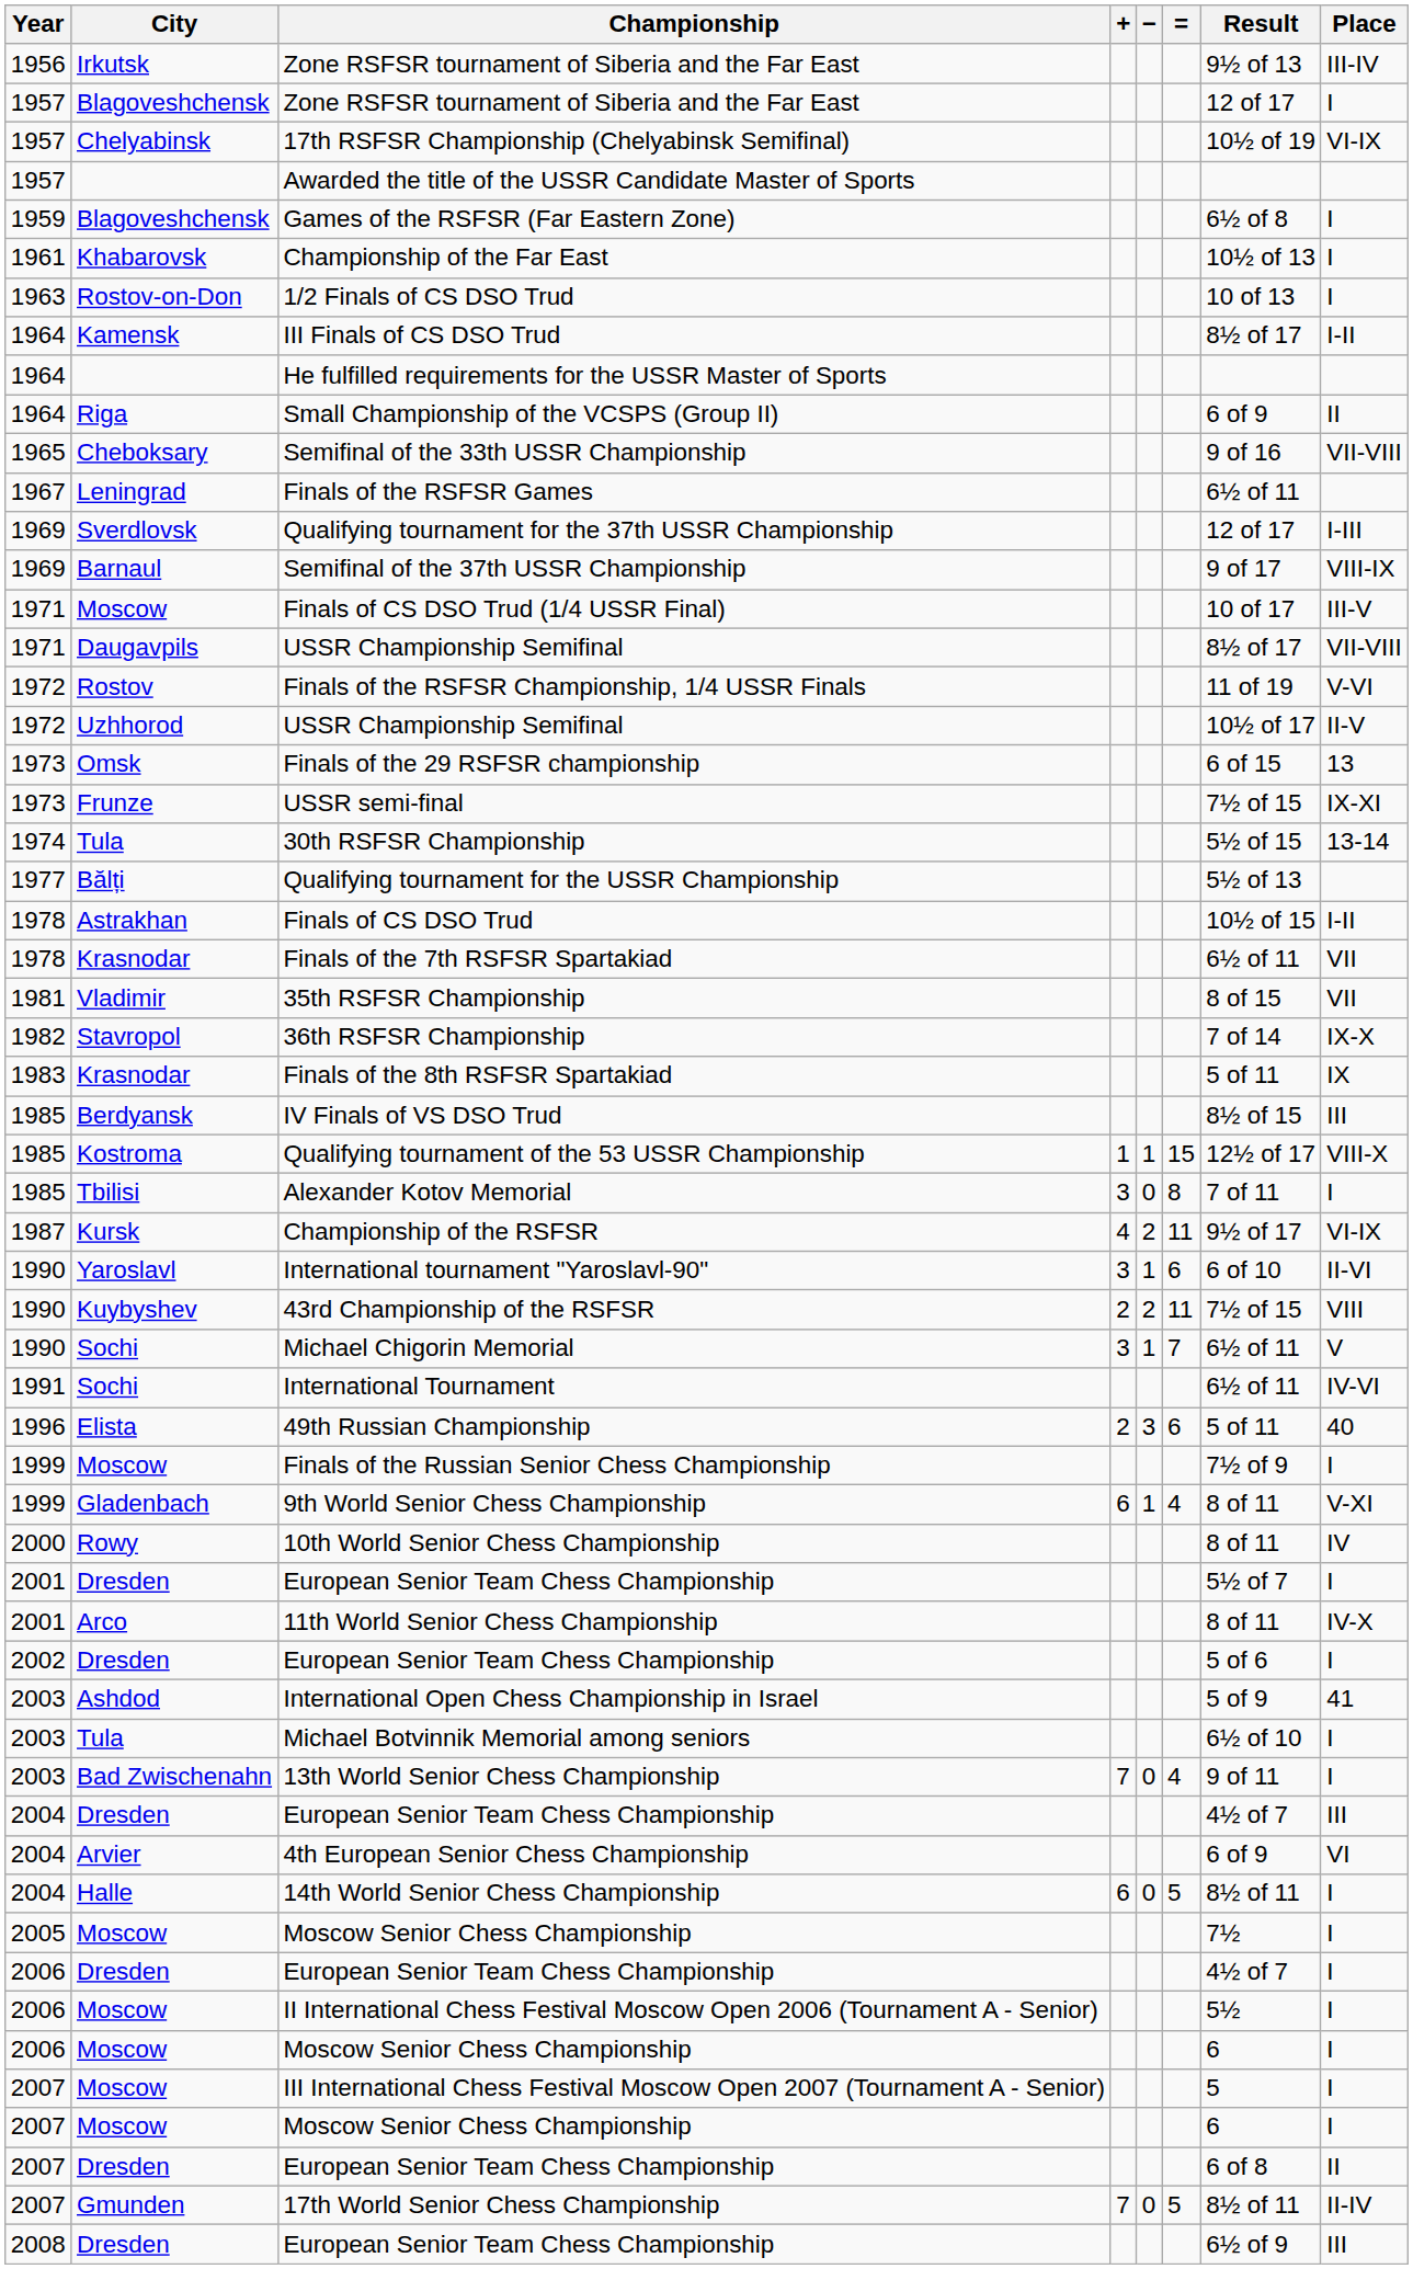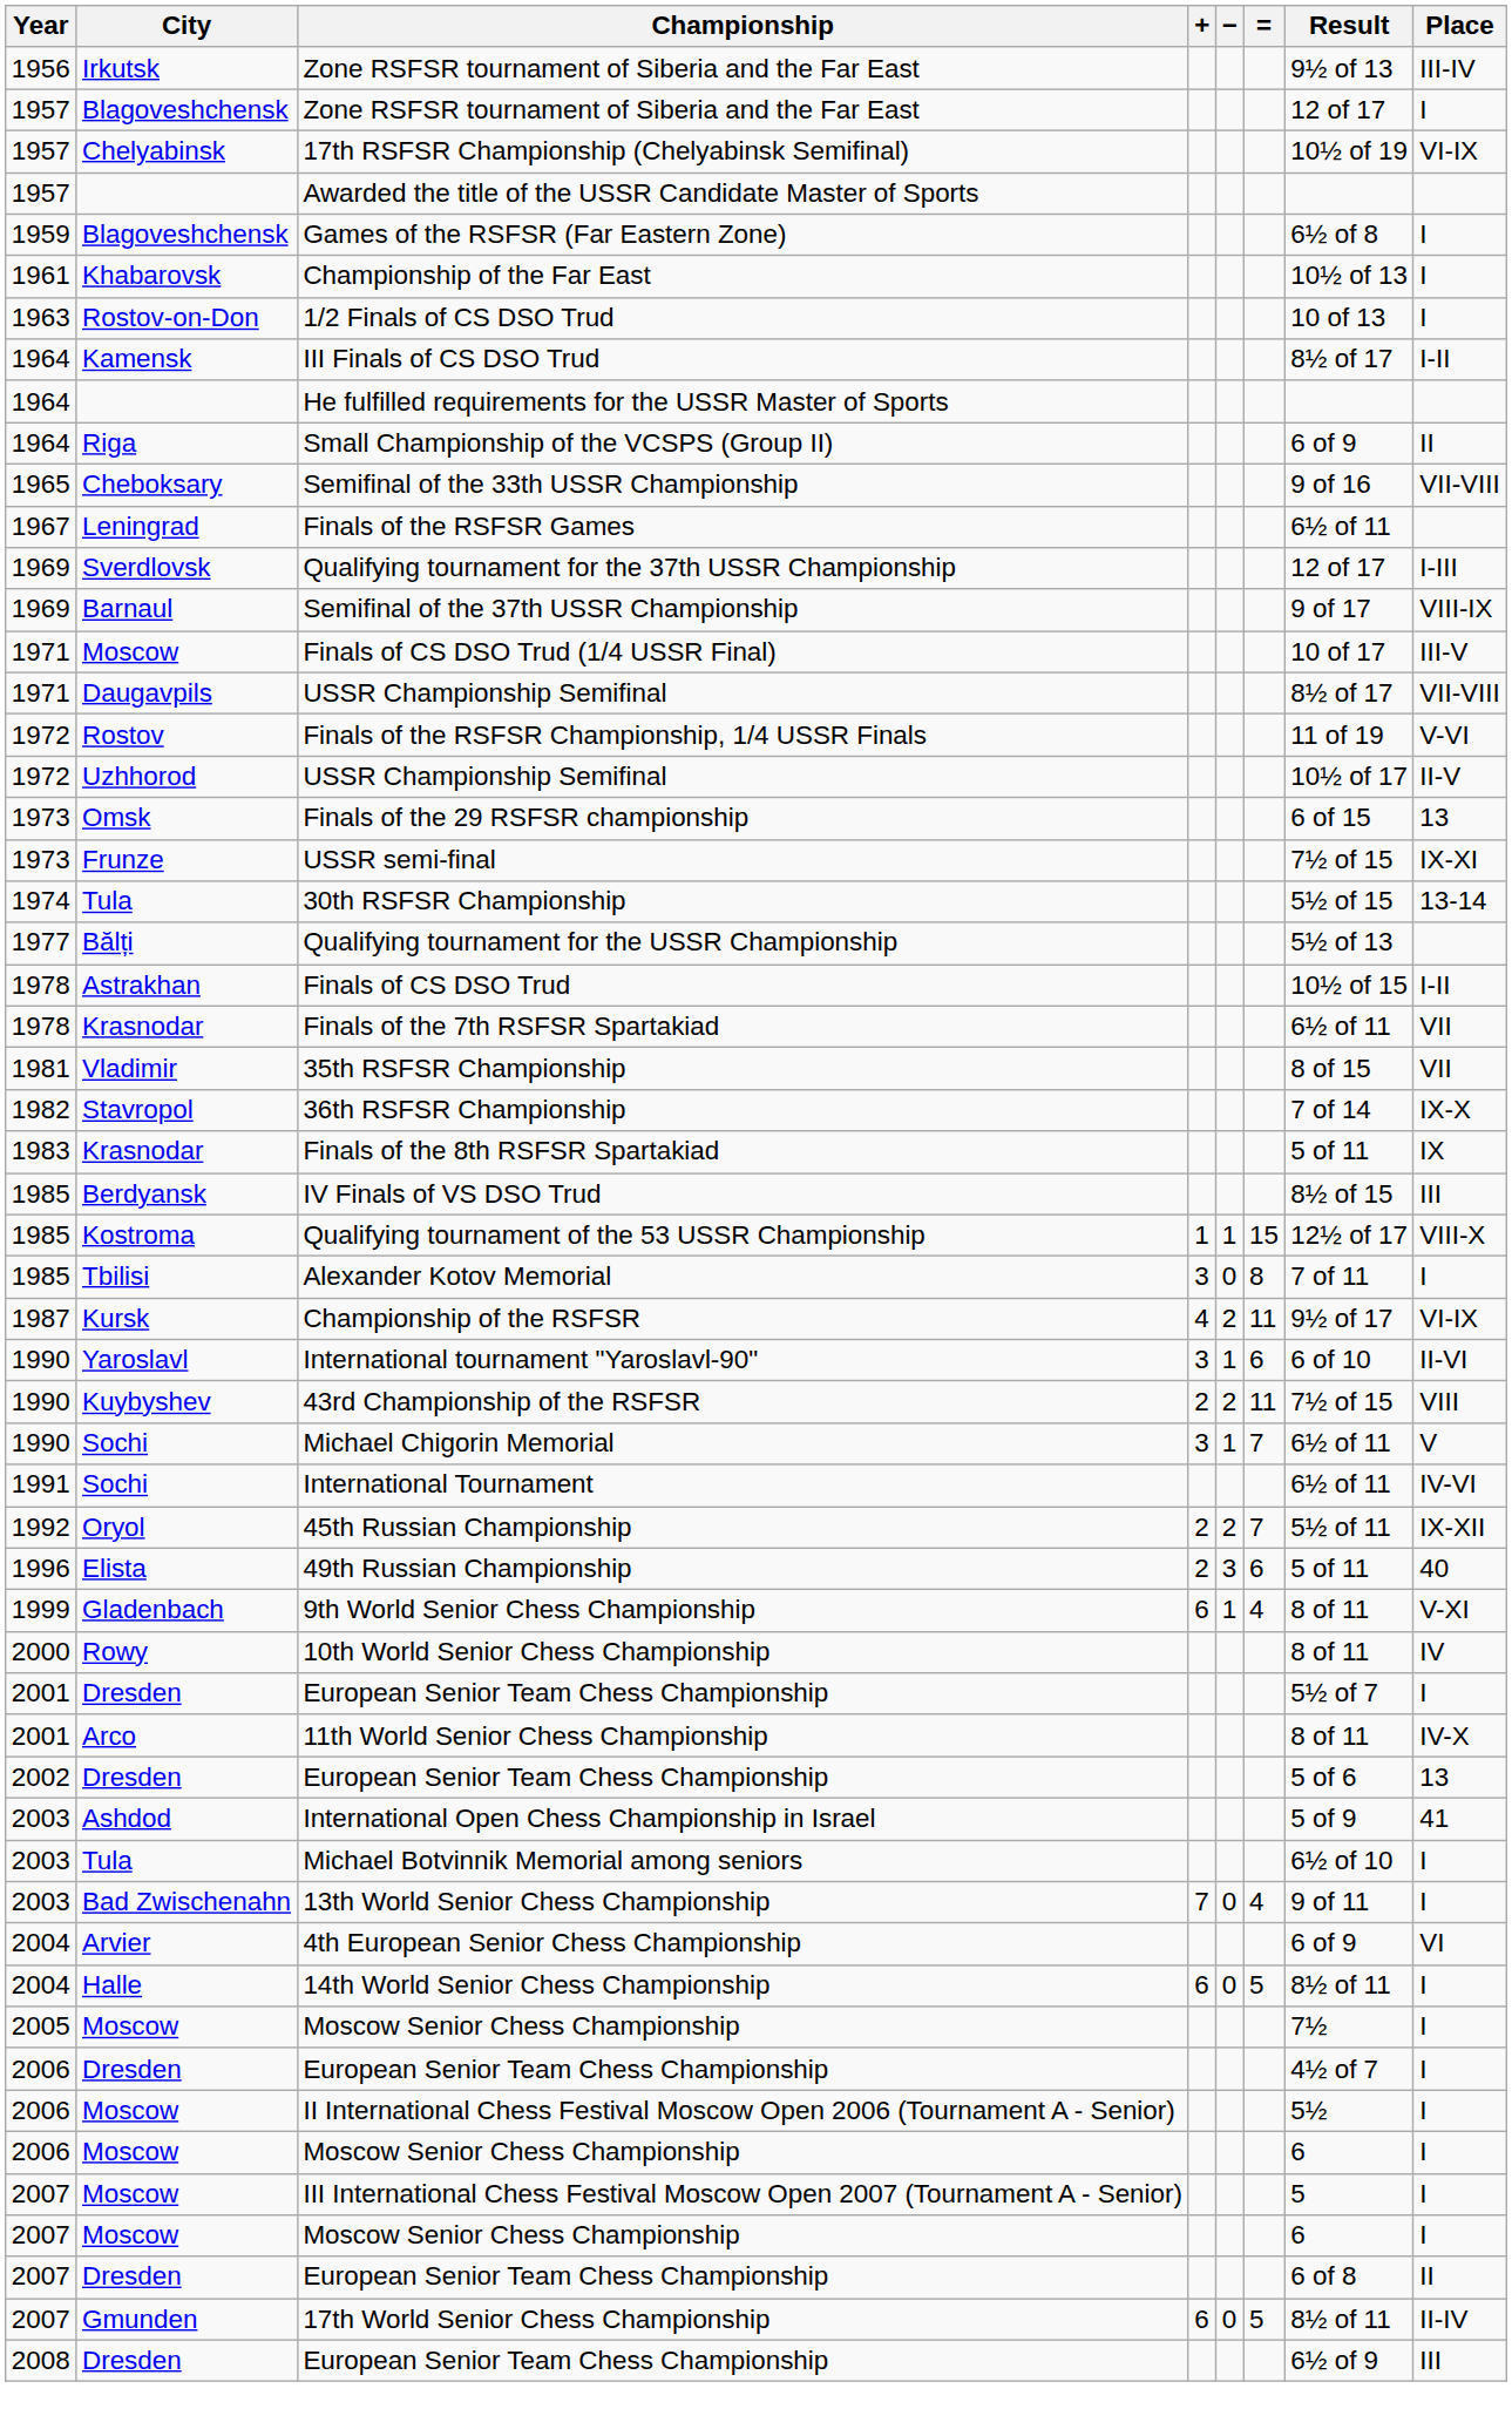+ row: 1992 | Oryol | 45th Russian Championship | 2 | 2 | 7 | 5½ of 11 | IX-XII
- row: 1999 | Moscow | Finals of the Russian Senior Chess Championship | 7½ of 9 | I
2002 / European Senior Team Chess Championship | Place: I -> 13
- row: 2004 | Dresden | European Senior Team Chess Championship | 4½ of 7 | III
17th World Senior Chess Championship | +: 7 -> 6
